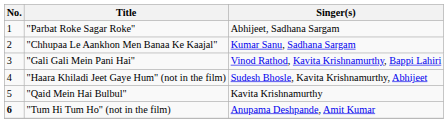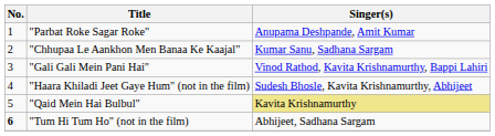"Parbat Roke Sagar Roke" | Singer(s): Abhijeet, Sadhana Sargam -> Anupama Deshpande, Amit Kumar
"Qaid Mein Hai Bulbul" | Singer(s): no background -> khaki background
"Tum Hi Tum Ho" (not in the film) | Singer(s): Anupama Deshpande, Amit Kumar -> Abhijeet, Sadhana Sargam
